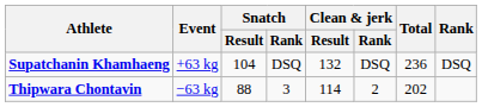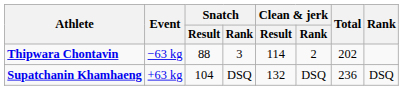rows swapped: Thipwara Chontavin <-> Supatchanin Khamhaeng
